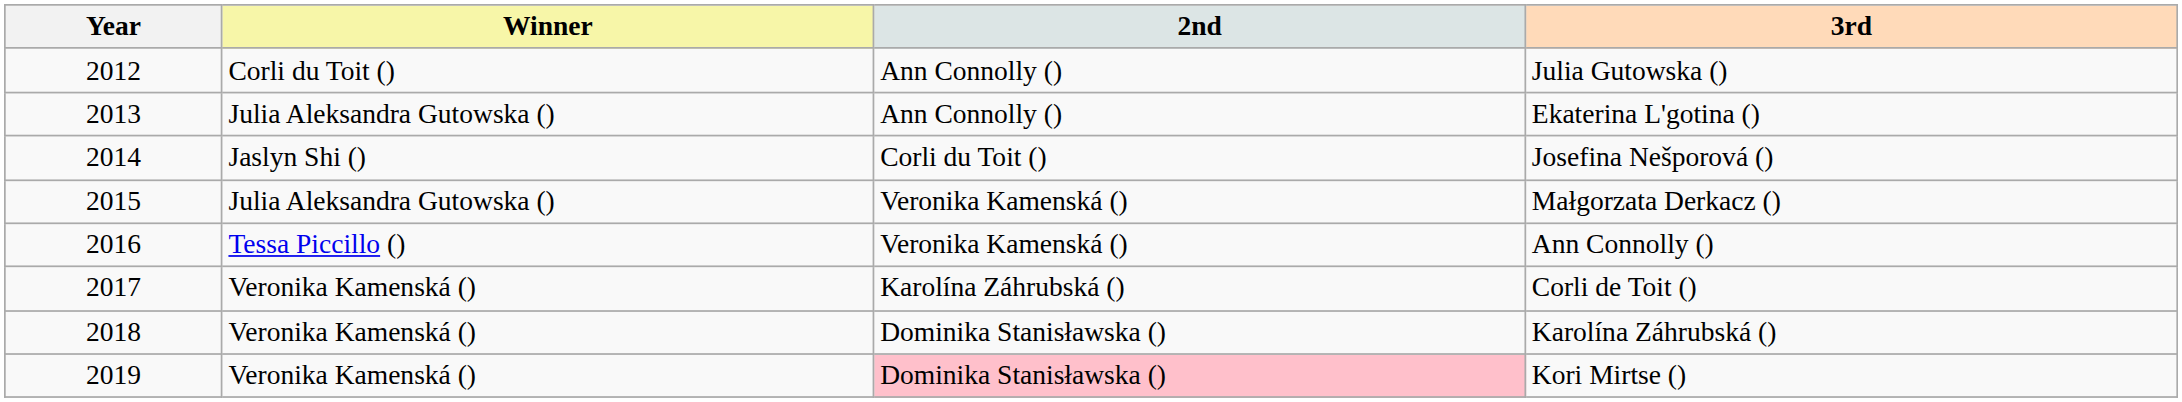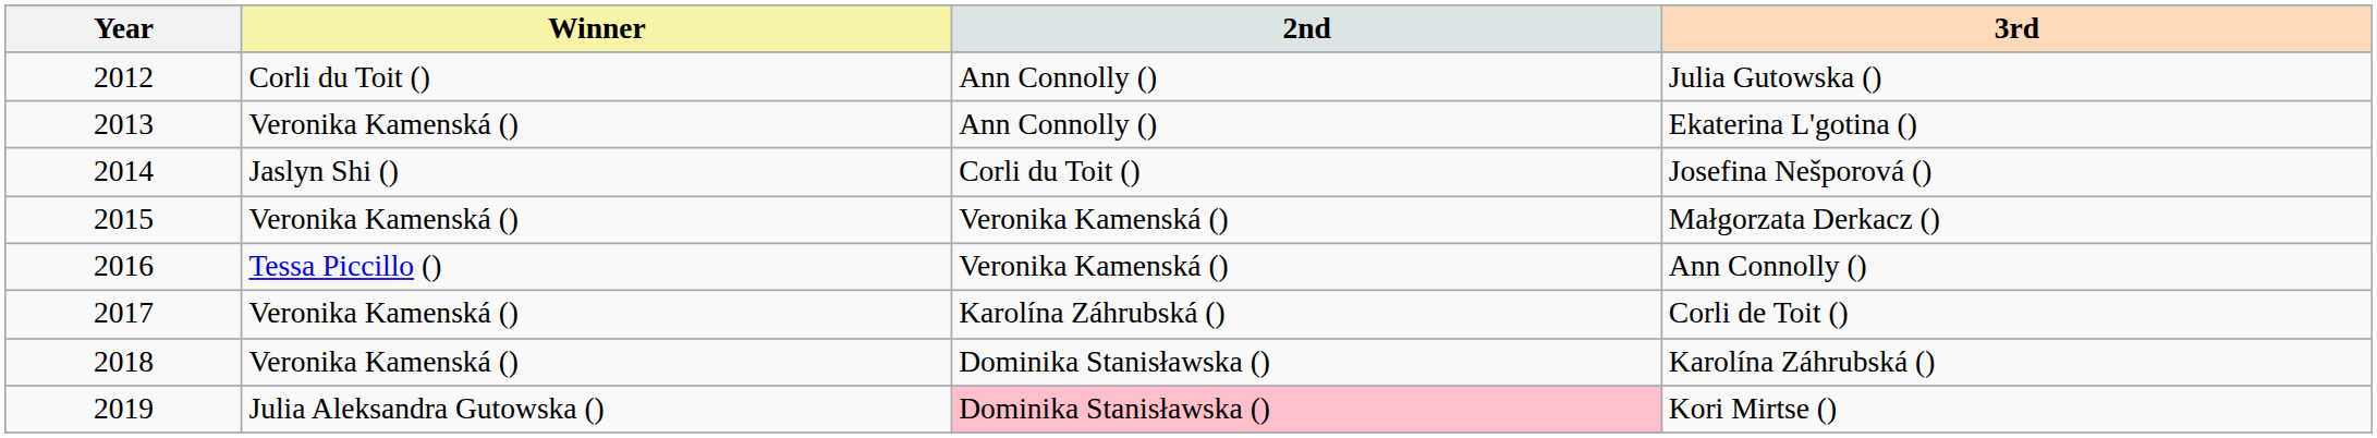Ekaterina L'gotina () | Winner: Julia Aleksandra Gutowska () -> Veronika Kamenská ()
Małgorzata Derkacz () | Winner: Julia Aleksandra Gutowska () -> Veronika Kamenská ()
Kori Mirtse () | Winner: Veronika Kamenská () -> Julia Aleksandra Gutowska ()
